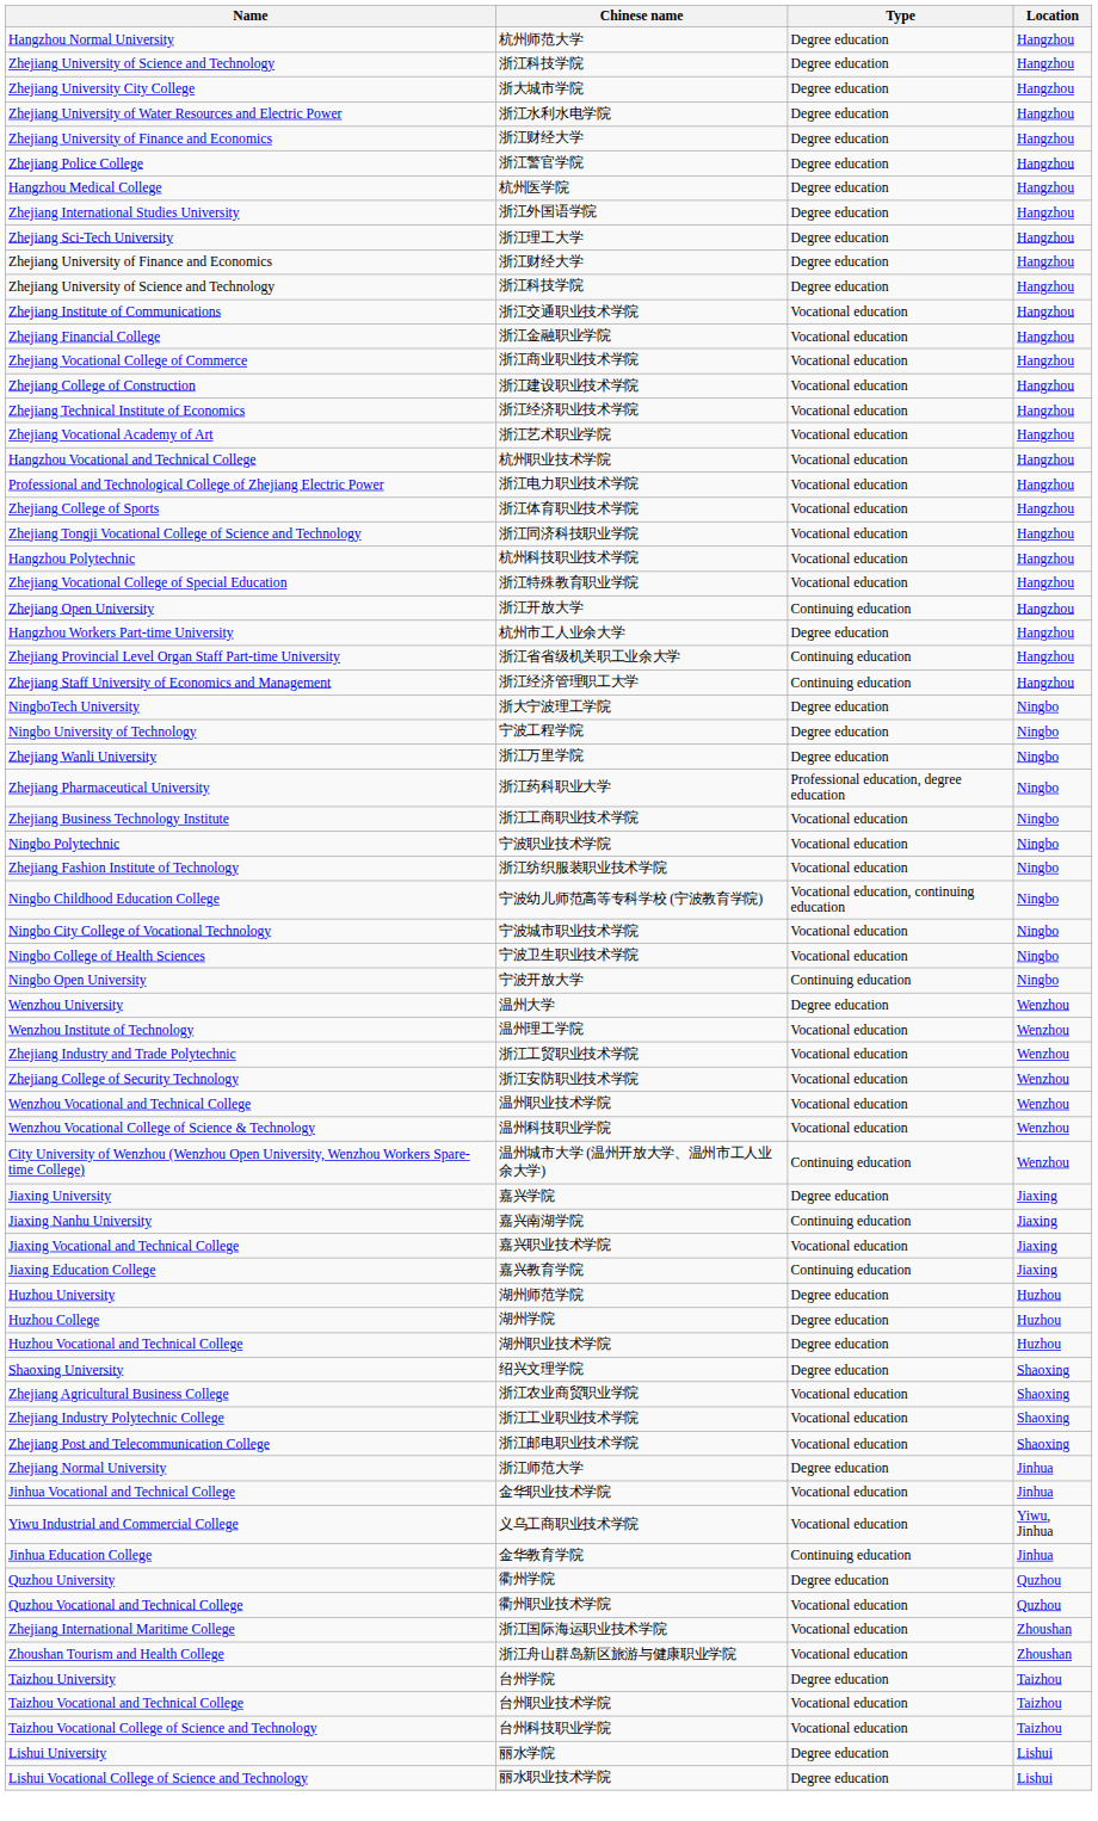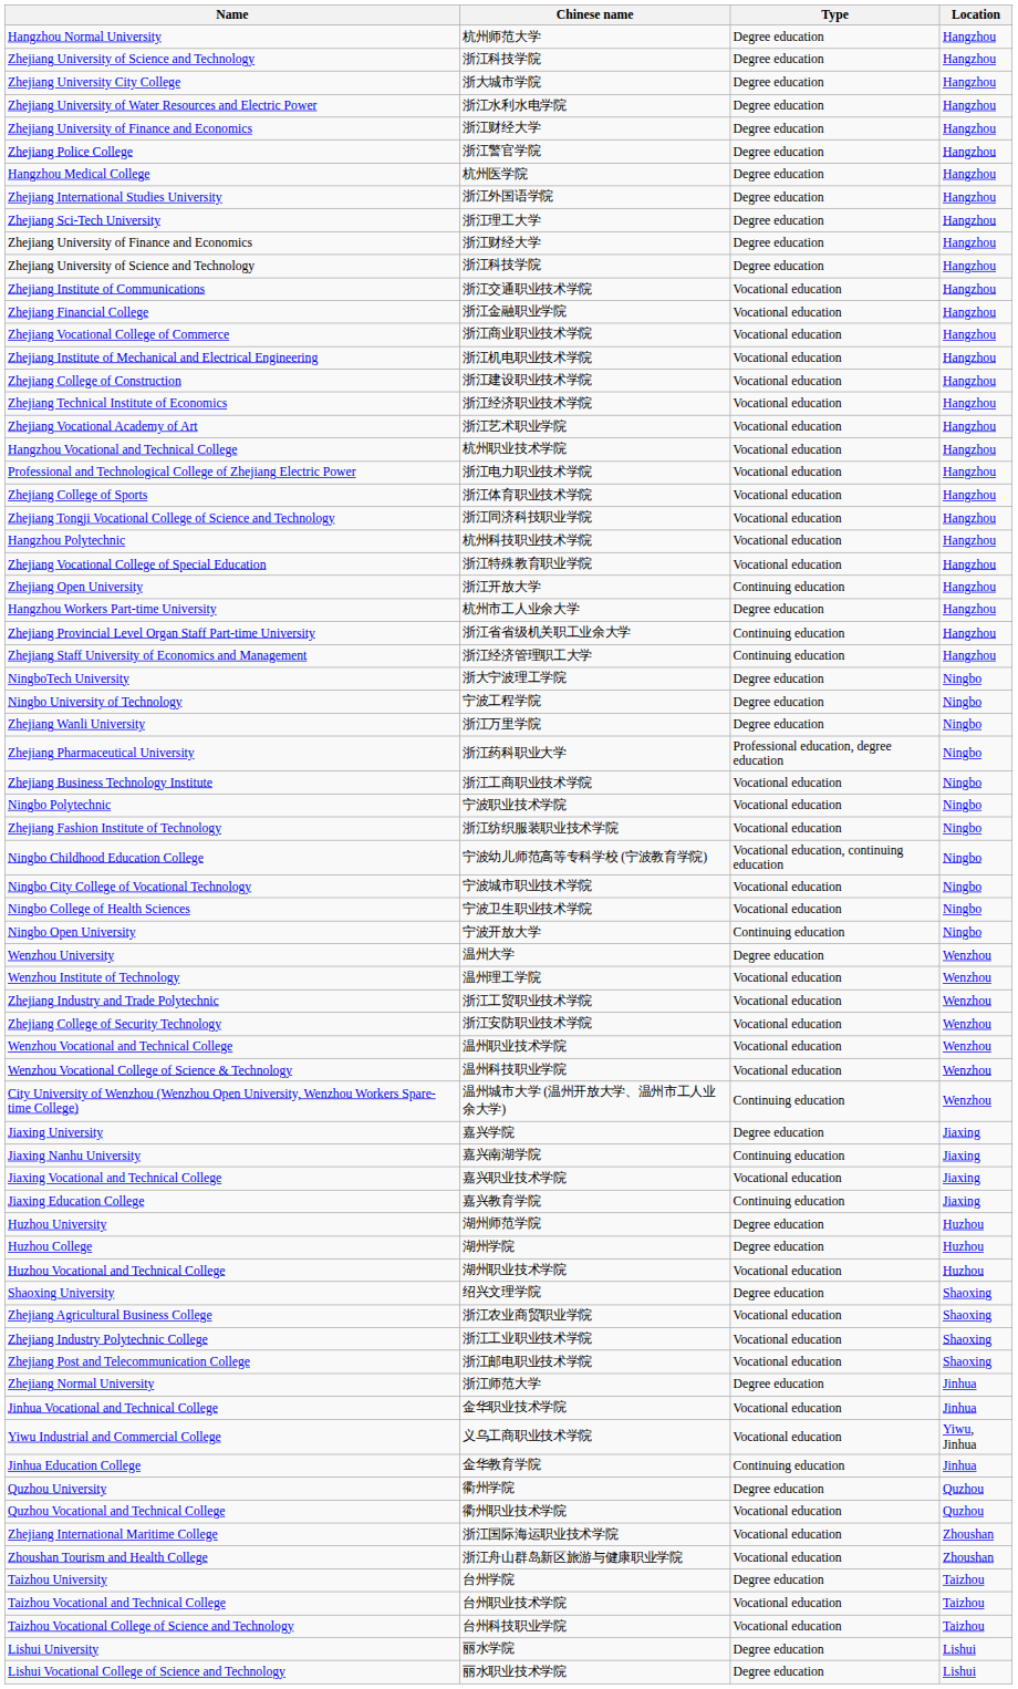+ row: Zhejiang Institute of Mechanical and Electrical Engineering | 浙江机电职业技术学院 | Vocational education | Hangzhou
Huzhou Vocational and Technical College | Type: Degree education -> Vocational education
